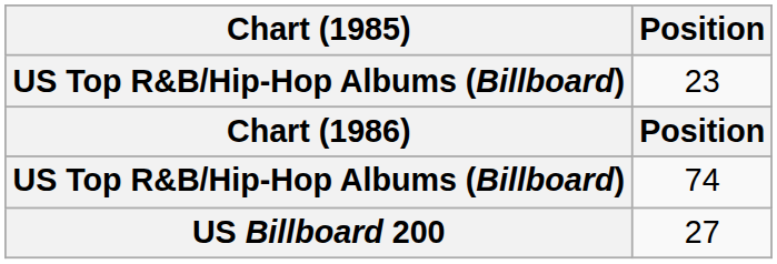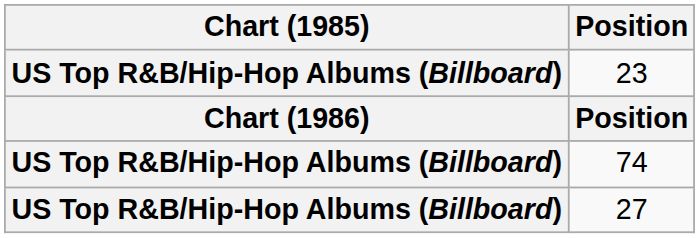27 | Chart (1985): US Billboard 200 -> US Top R&B/Hip-Hop Albums (Billboard)
